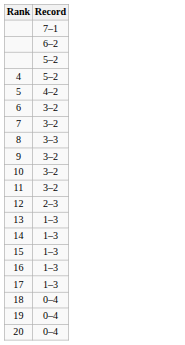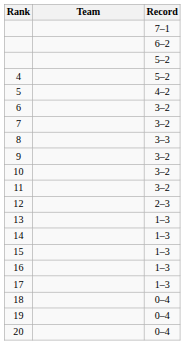+ column: Team
